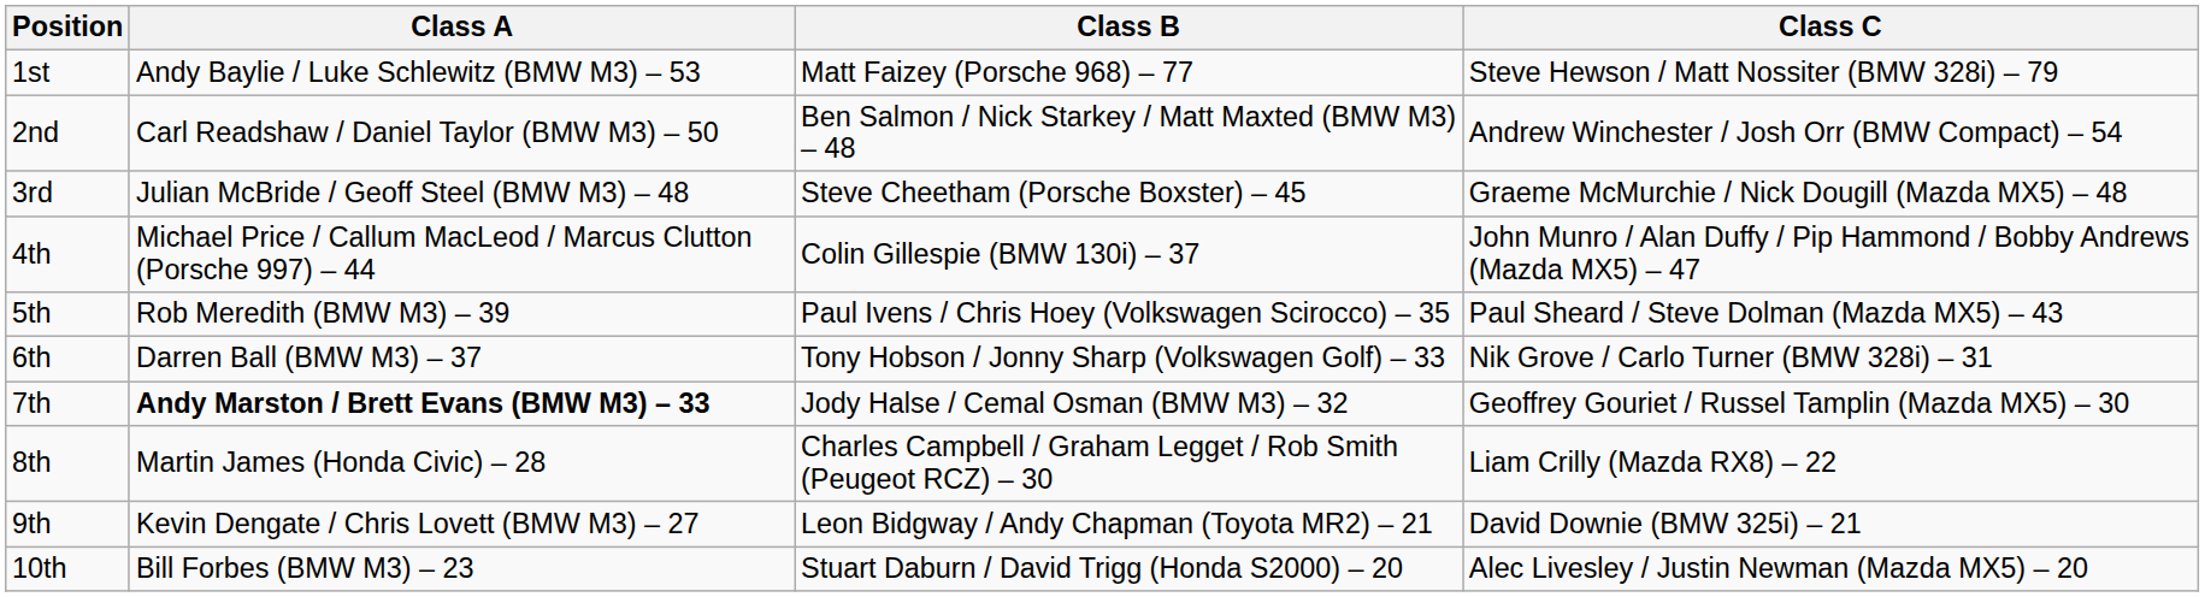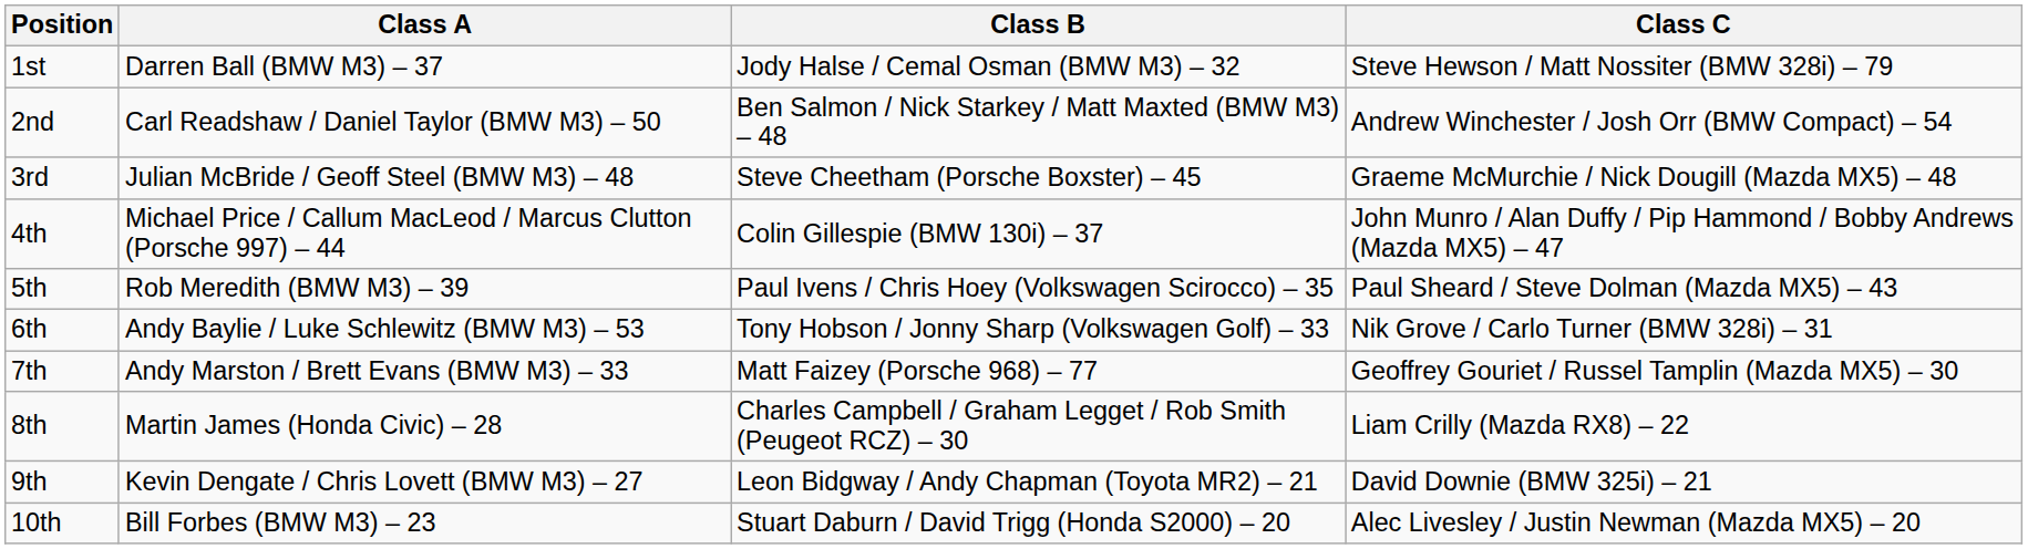1st | Class A: Andy Baylie / Luke Schlewitz (BMW M3) – 53 -> Darren Ball (BMW M3) – 37
1st | Class B: Matt Faizey (Porsche 968) – 77 -> Jody Halse / Cemal Osman (BMW M3) – 32
6th | Class A: Darren Ball (BMW M3) – 37 -> Andy Baylie / Luke Schlewitz (BMW M3) – 53
7th | Class A: bold -> normal
7th | Class B: Jody Halse / Cemal Osman (BMW M3) – 32 -> Matt Faizey (Porsche 968) – 77
